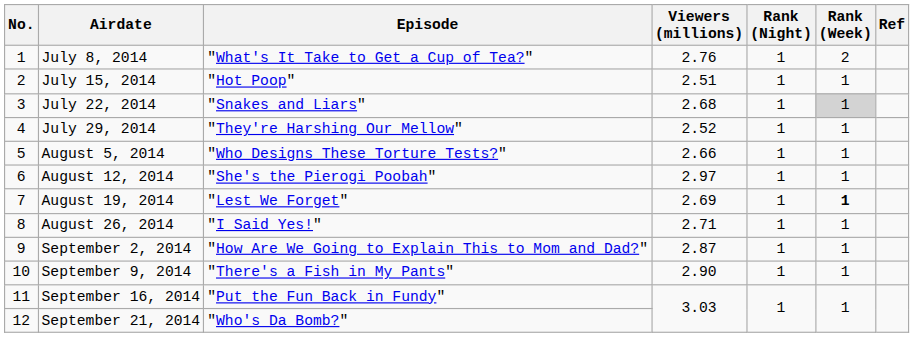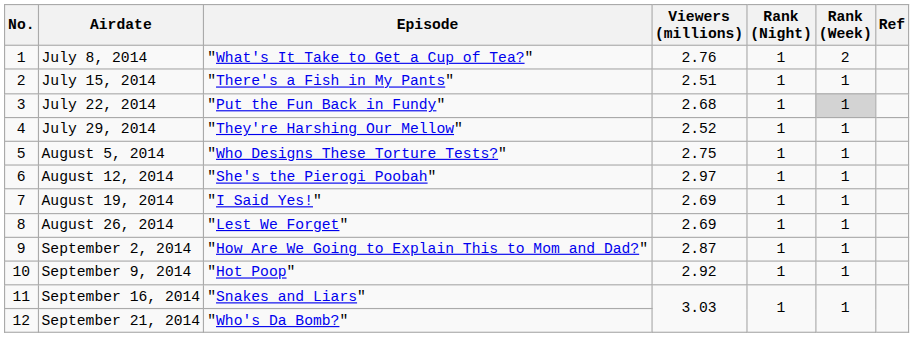July 15, 2014 | Episode: "Hot Poop" -> "There's a Fish in My Pants"
July 22, 2014 | Episode: "Snakes and Liars" -> "Put the Fun Back in Fundy"
August 5, 2014 | Viewers (millions): 2.66 -> 2.75
August 19, 2014 | Episode: "Lest We Forget" -> "I Said Yes!"
August 19, 2014 | Rank (Week): bold -> normal
August 26, 2014 | Episode: "I Said Yes!" -> "Lest We Forget"
August 26, 2014 | Viewers (millions): 2.71 -> 2.69
September 9, 2014 | Episode: "There's a Fish in My Pants" -> "Hot Poop"
September 9, 2014 | Viewers (millions): 2.90 -> 2.92
September 16, 2014 | Episode: "Put the Fun Back in Fundy" -> "Snakes and Liars"
